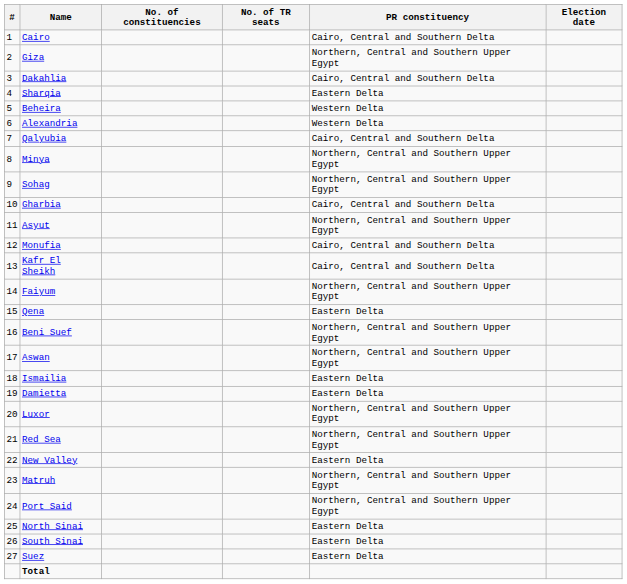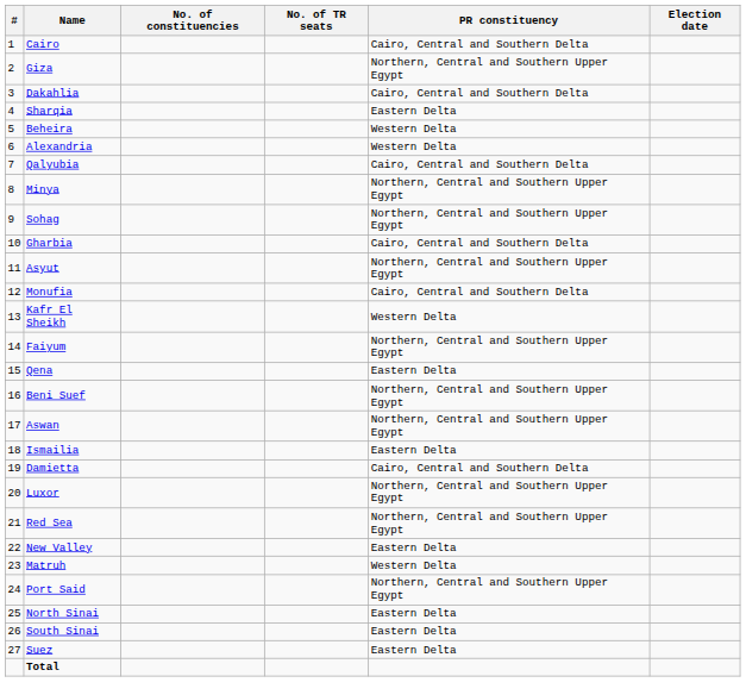Kafr El Sheikh | PR constituency: Cairo, Central and Southern Delta -> Western Delta
Damietta | PR constituency: Eastern Delta -> Cairo, Central and Southern Delta
Matruh | PR constituency: Northern, Central and Southern Upper Egypt -> Western Delta
